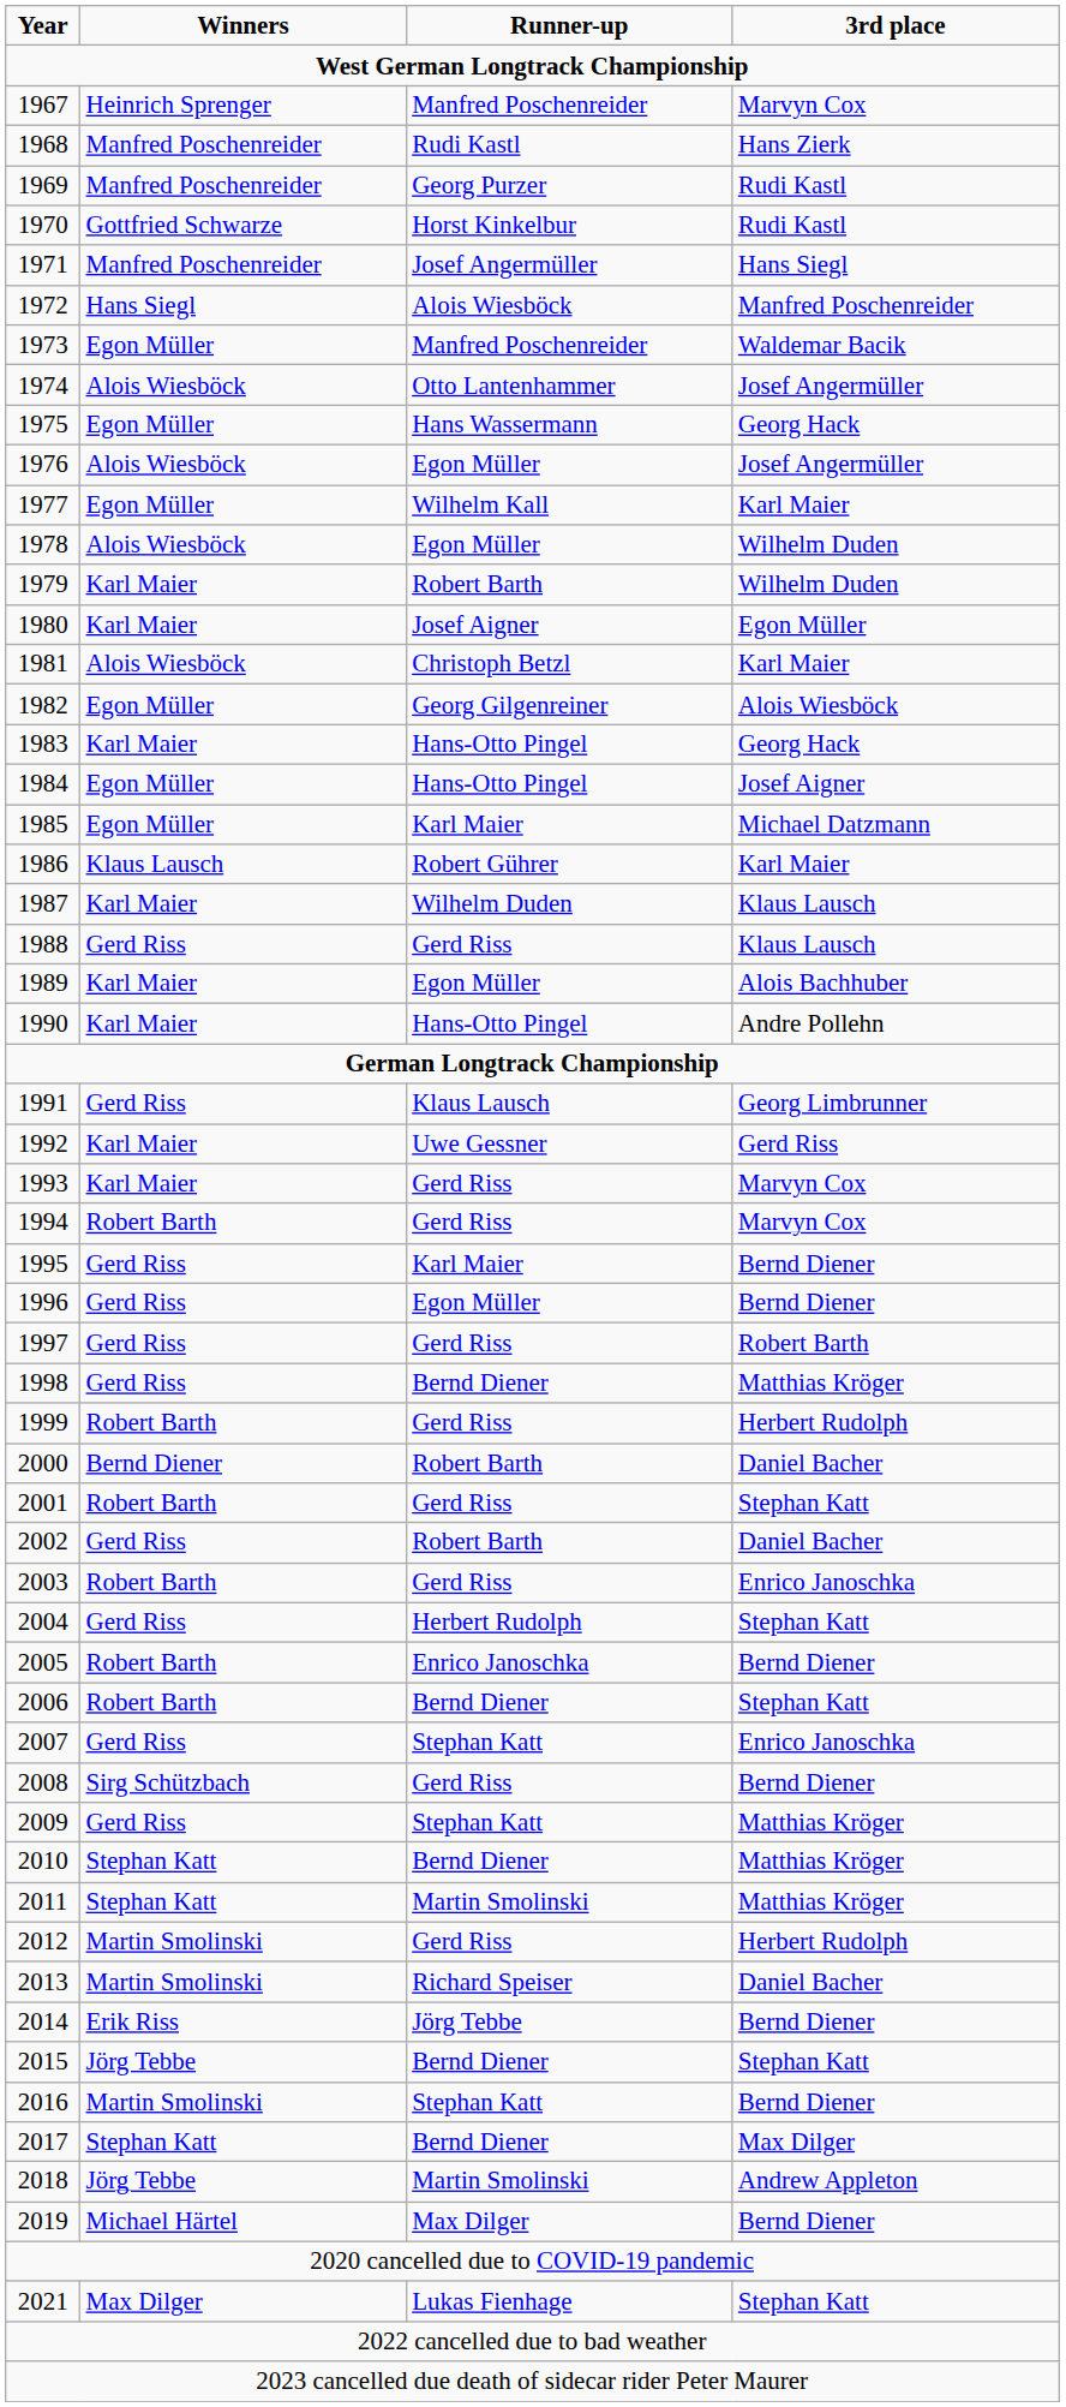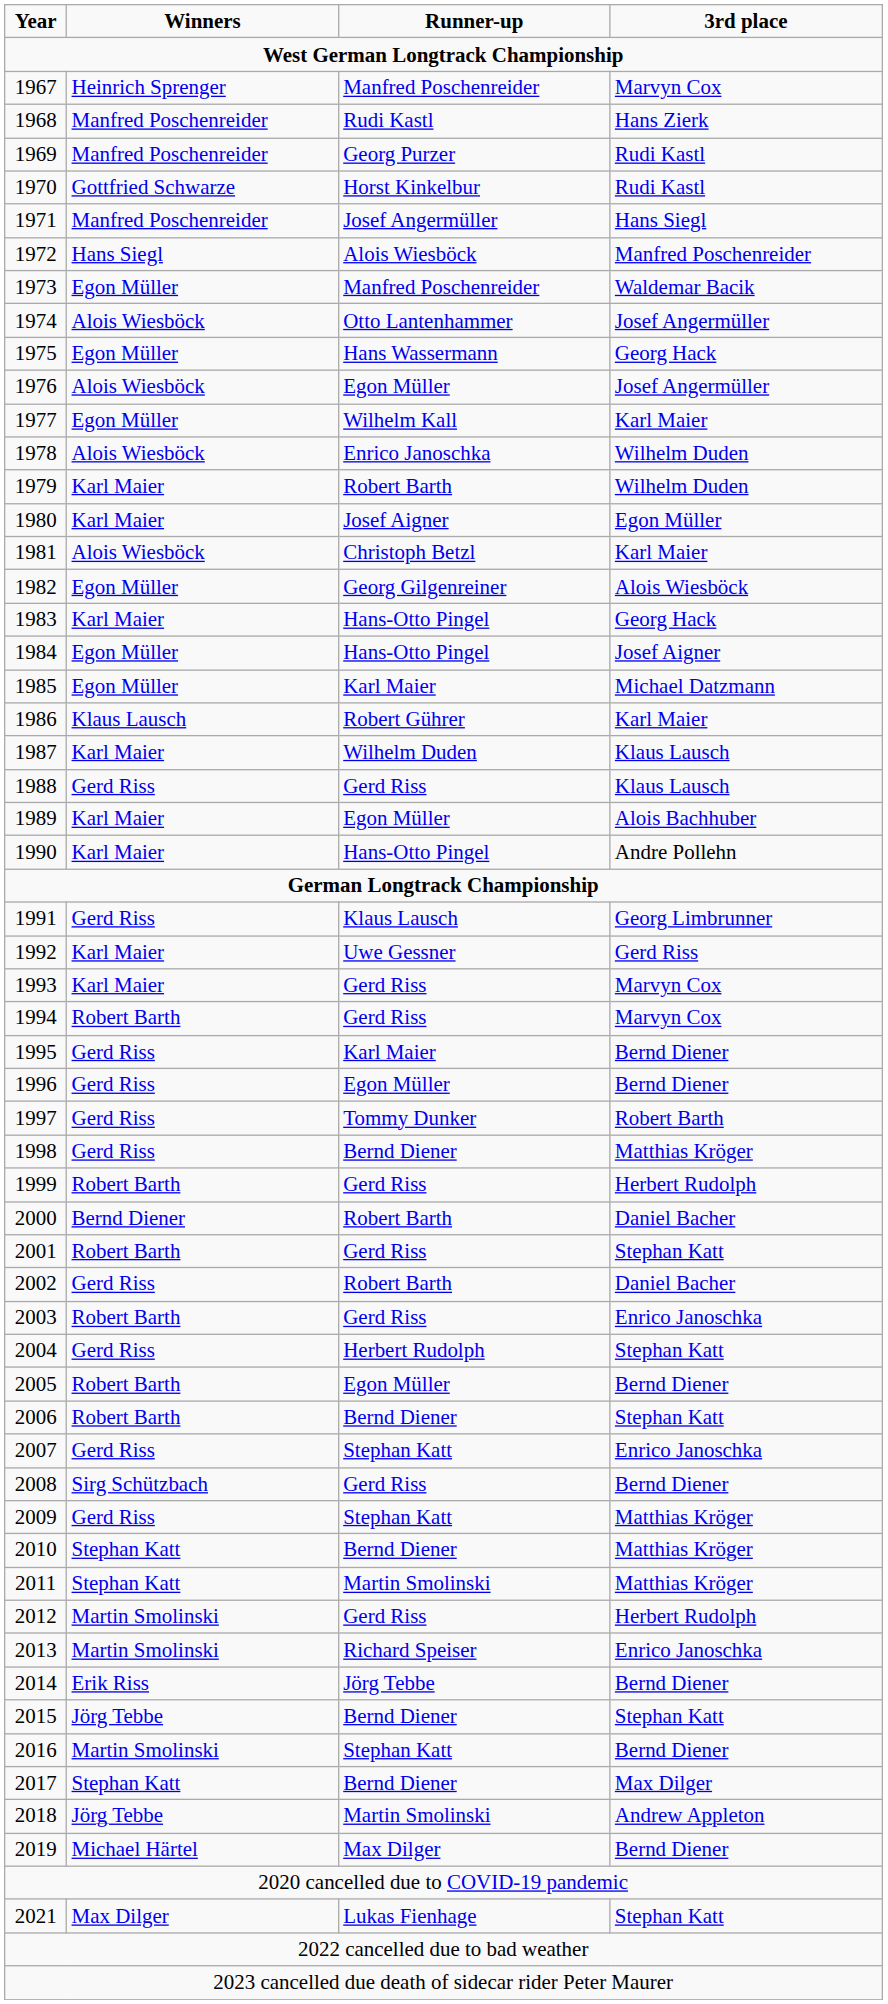1978 | Runner-up: Egon Müller -> Enrico Janoschka
1997 | Runner-up: Gerd Riss -> Tommy Dunker
2005 | Runner-up: Enrico Janoschka -> Egon Müller
2013 | 3rd place: Daniel Bacher -> Enrico Janoschka
